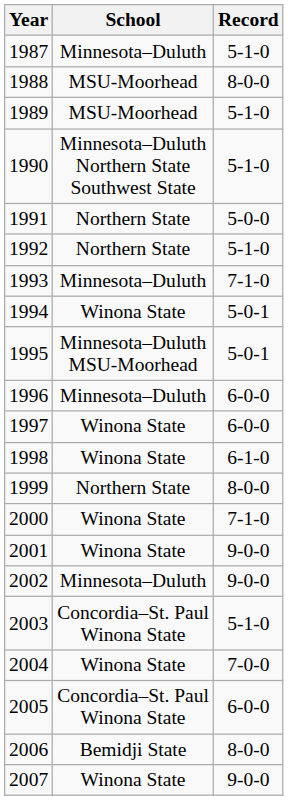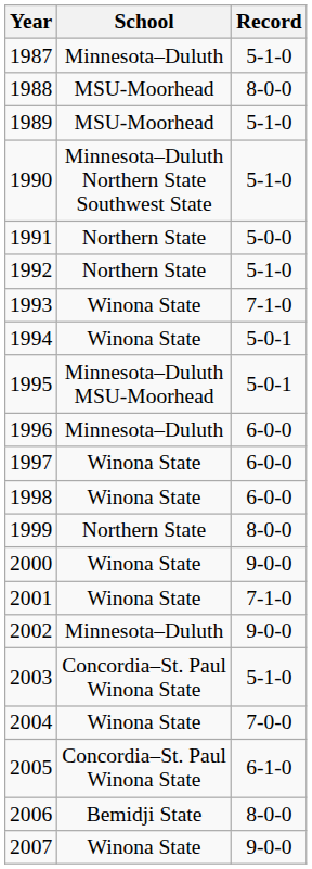1993 | School: Minnesota–Duluth -> Winona State
1998 | Record: 6-1-0 -> 6-0-0
2000 | Record: 7-1-0 -> 9-0-0
2001 | Record: 9-0-0 -> 7-1-0
2005 | Record: 6-0-0 -> 6-1-0
